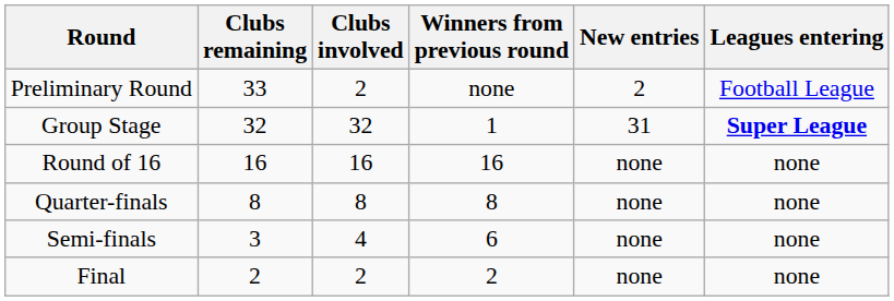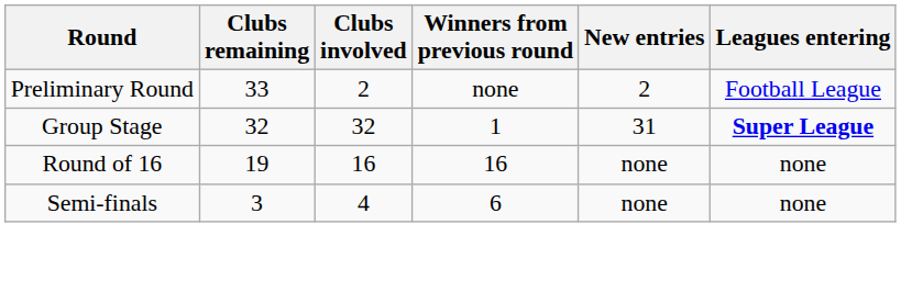Round of 16 | Clubs remaining: 16 -> 19
- row: Quarter-finals | 8 | 8 | 8 | none | none
- row: Final | 2 | 2 | 2 | none | none
